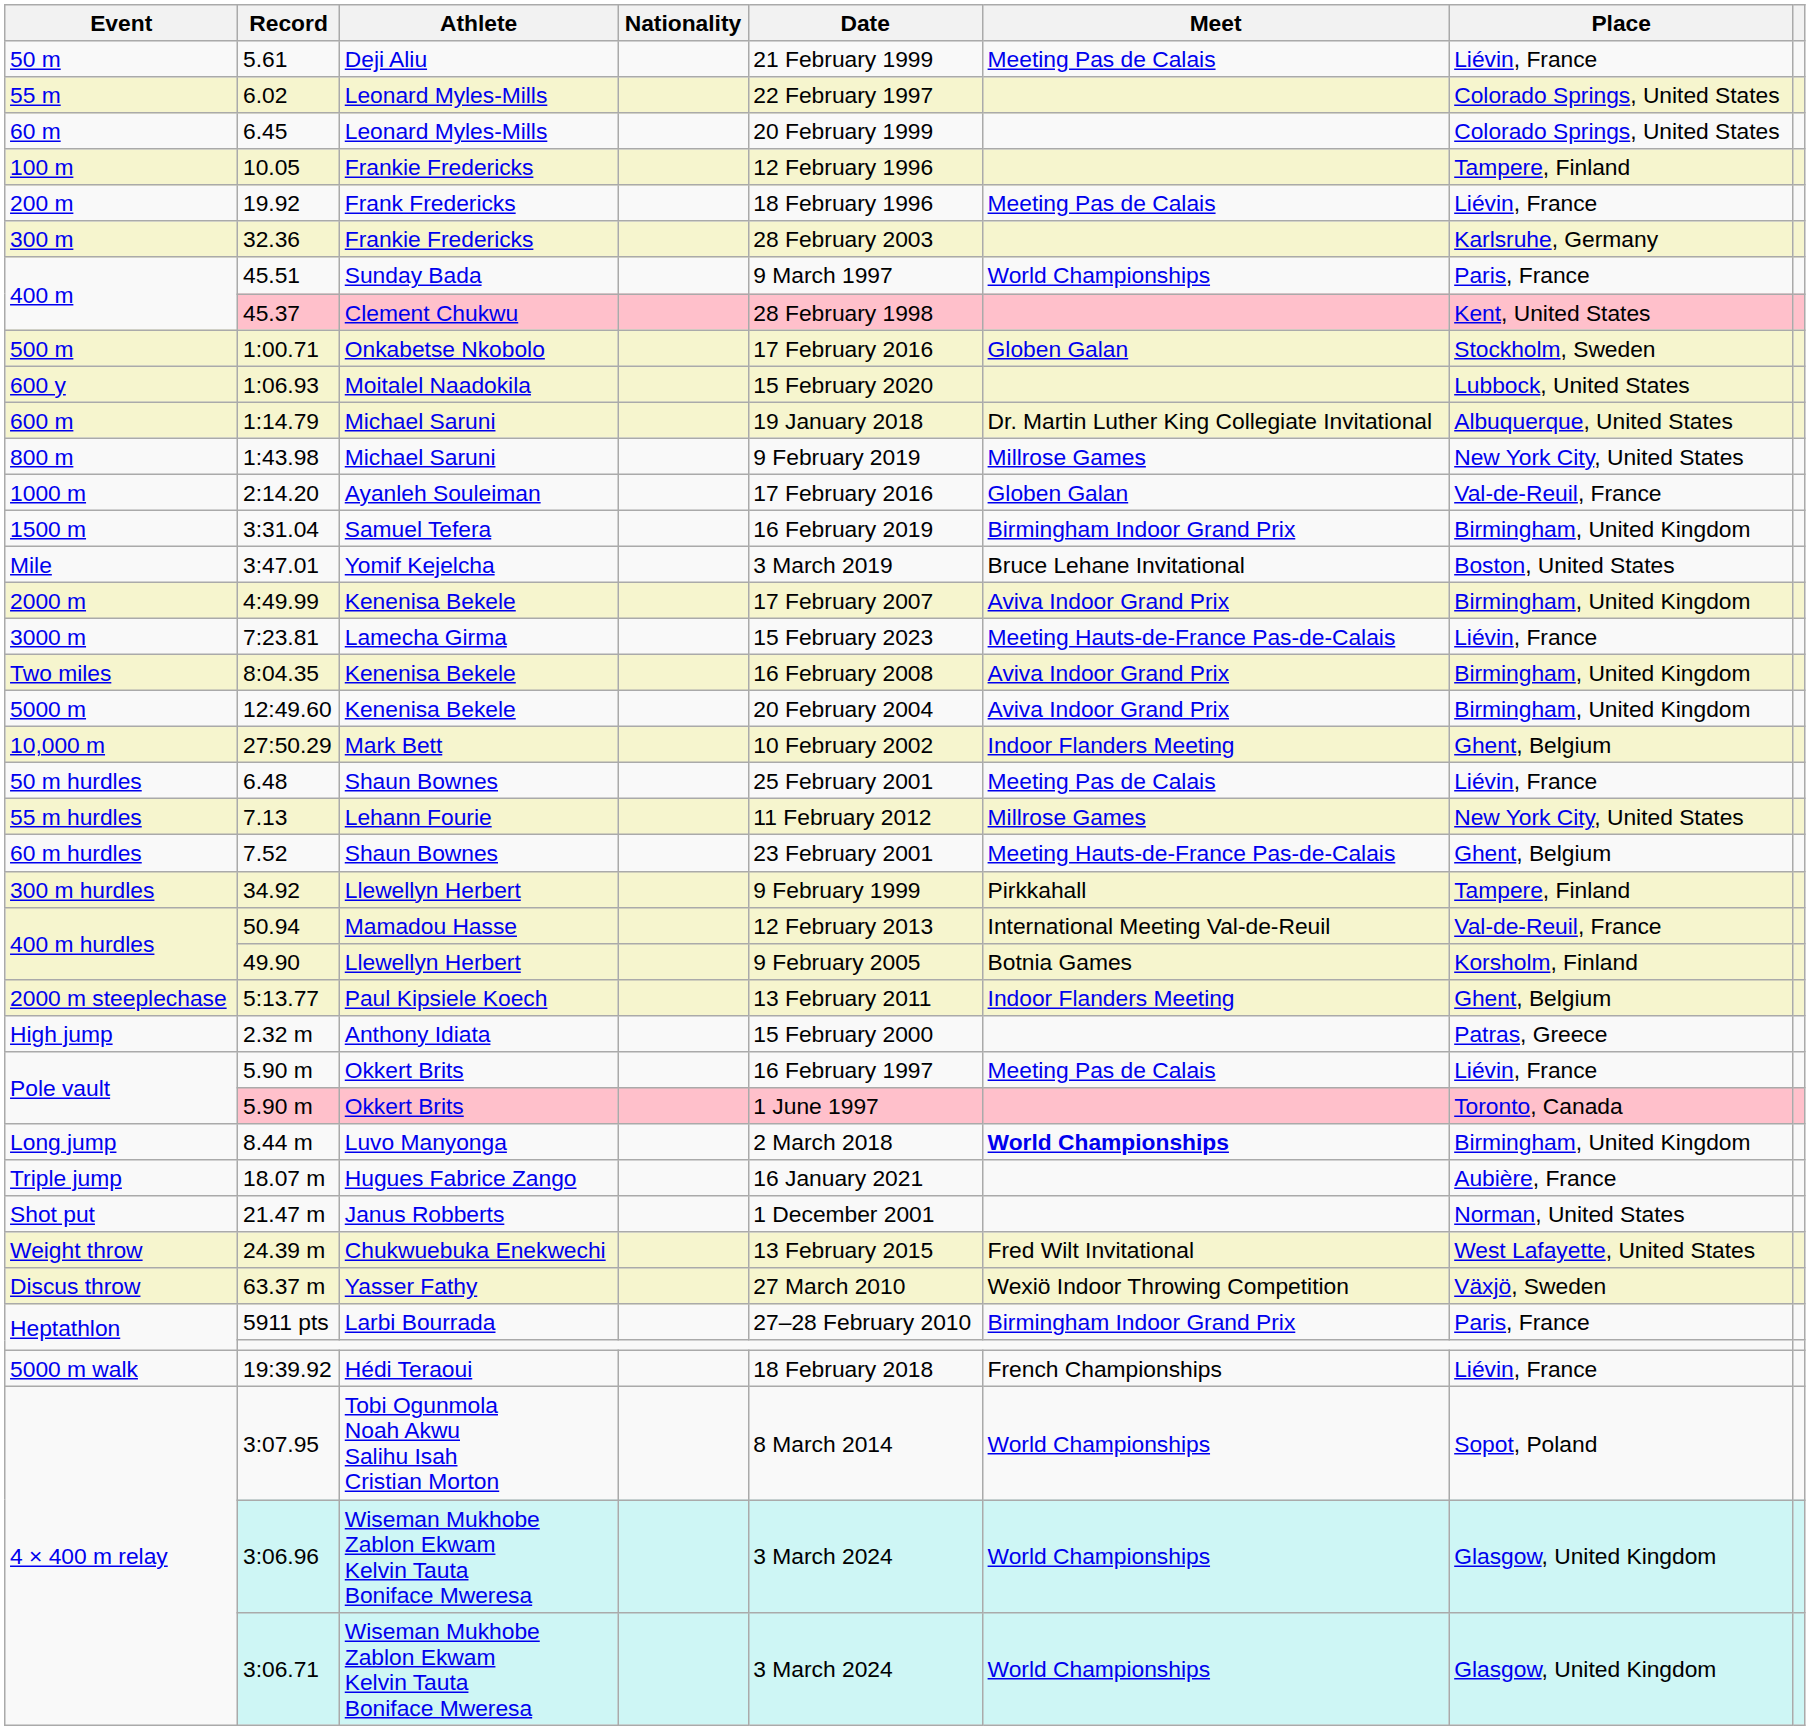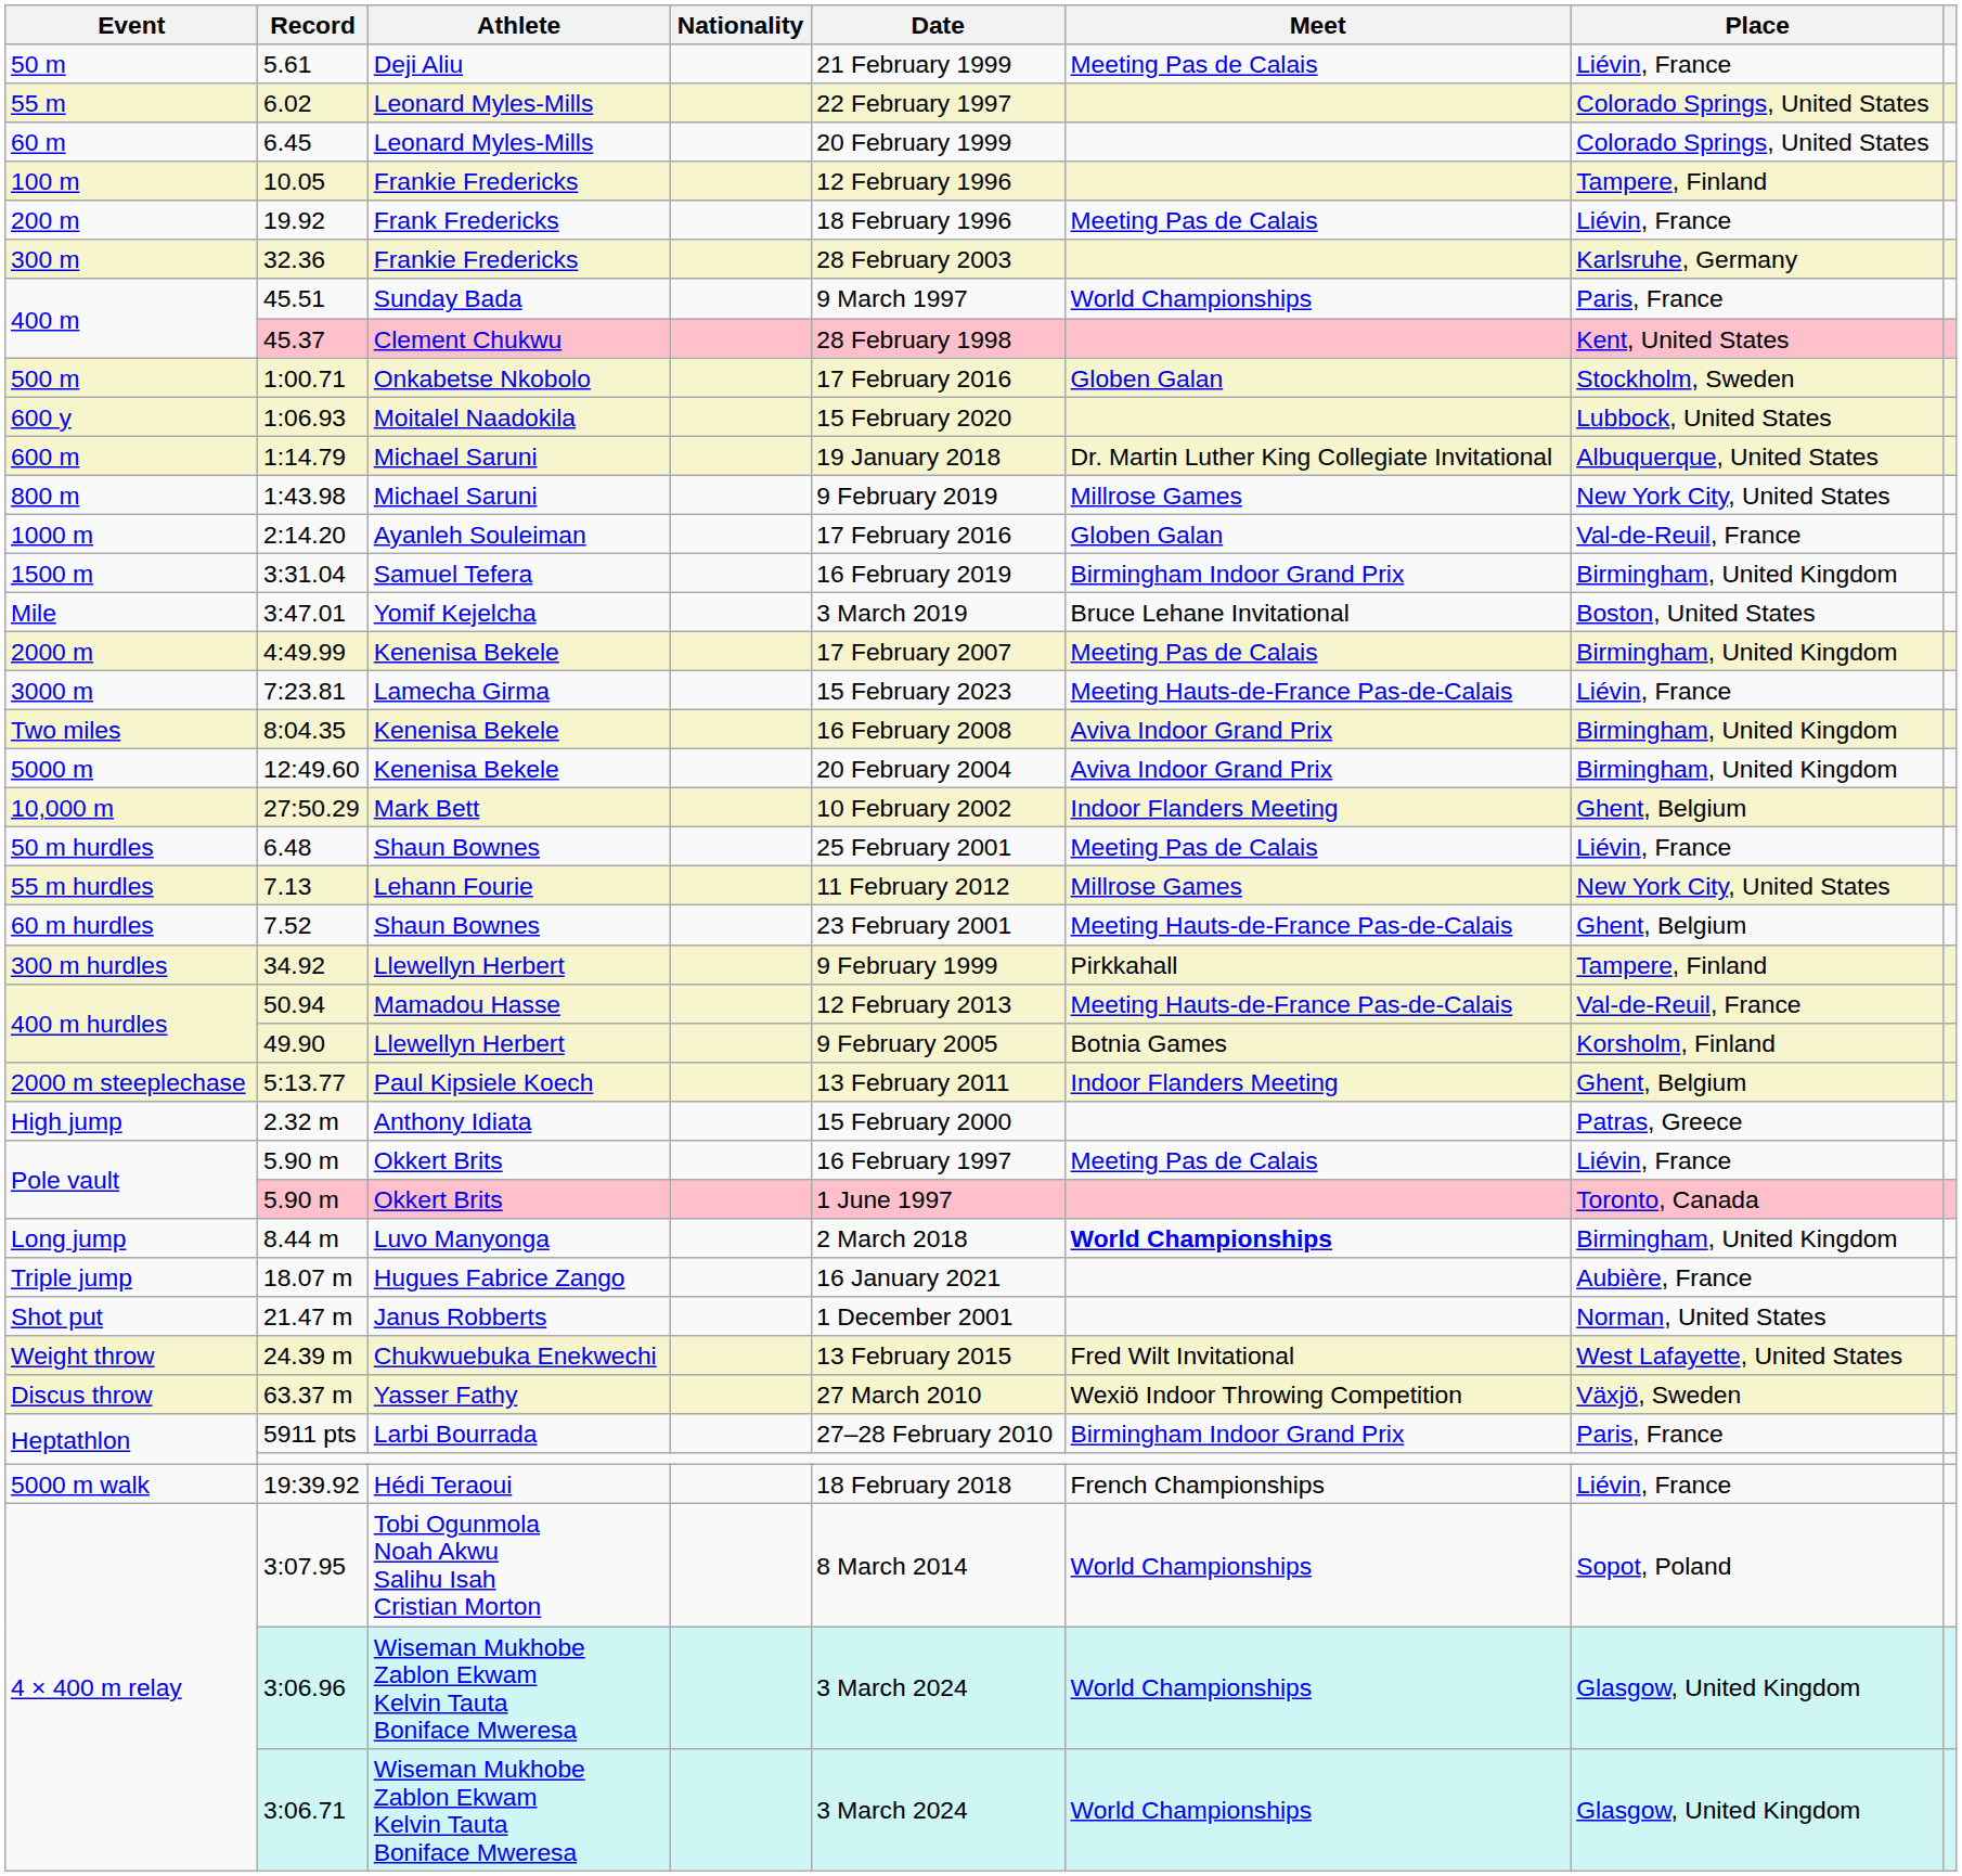4:49.99 | Meet: Aviva Indoor Grand Prix -> Meeting Pas de Calais
50.94 | Meet: International Meeting Val-de-Reuil -> Meeting Hauts-de-France Pas-de-Calais
